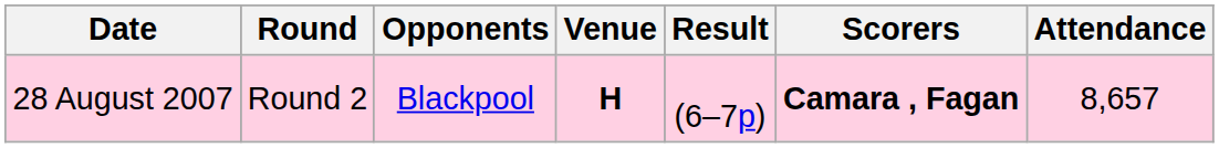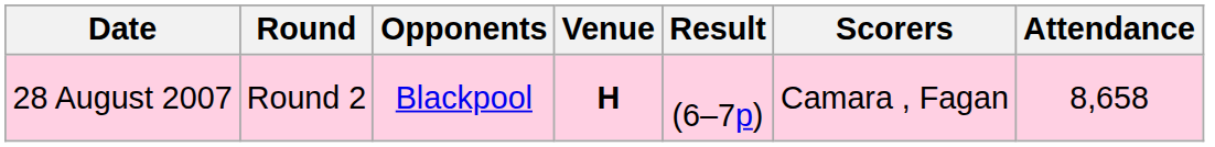28 August 2007 | Scorers: bold -> normal
28 August 2007 | Attendance: 8,657 -> 8,658
